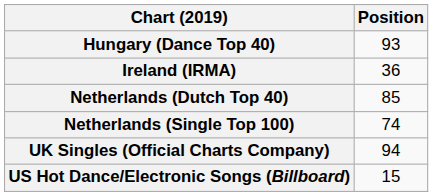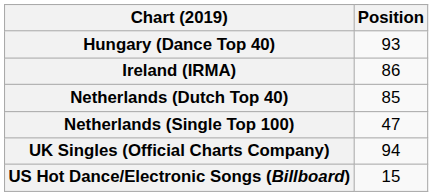Ireland (IRMA) | Position: 36 -> 86
Netherlands (Single Top 100) | Position: 74 -> 47
